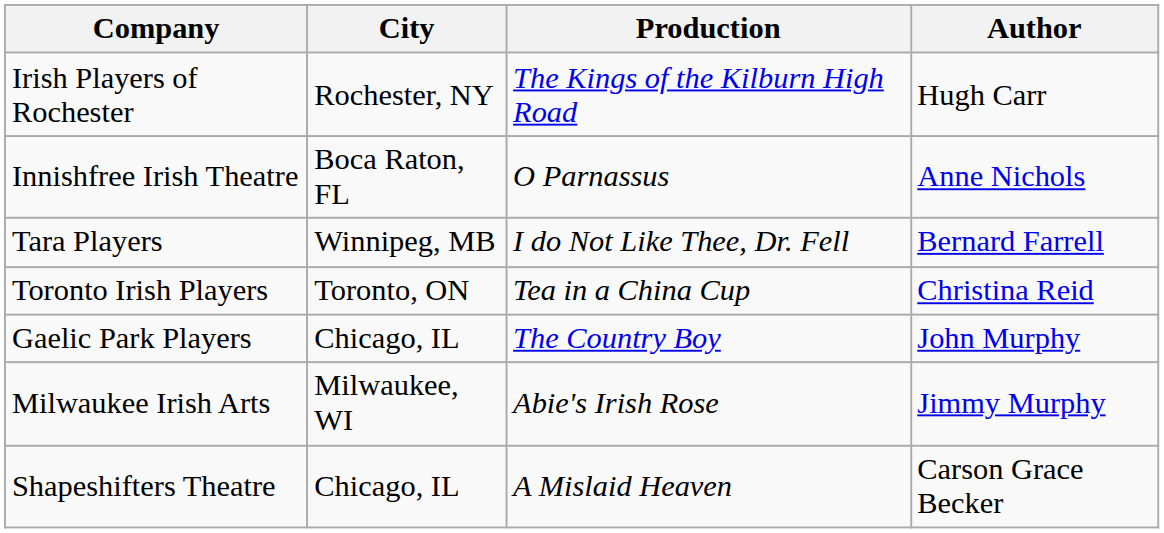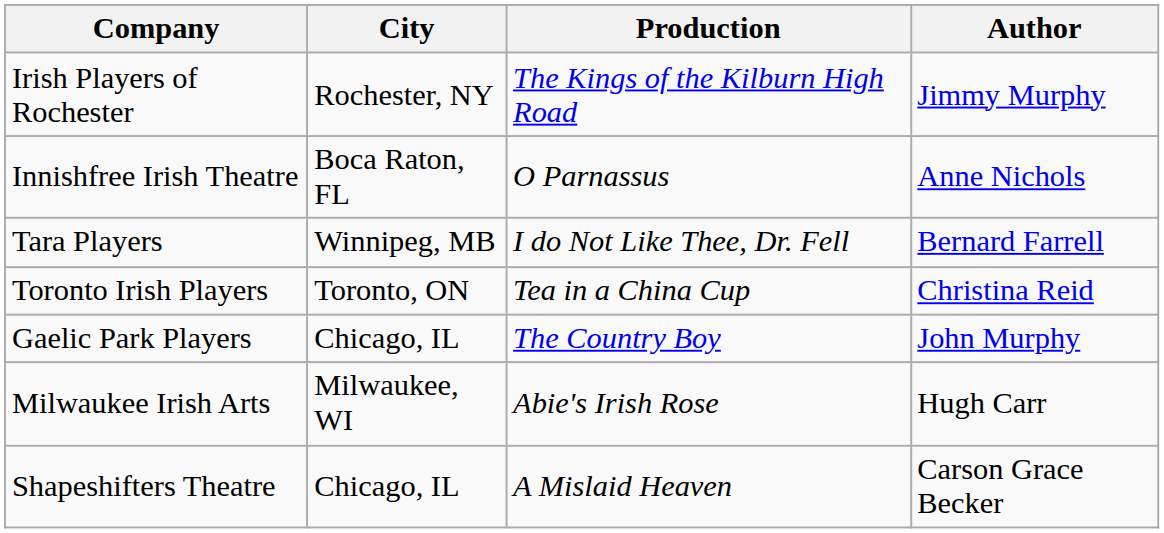Irish Players of Rochester | Author: Hugh Carr -> Jimmy Murphy
Milwaukee Irish Arts | Author: Jimmy Murphy -> Hugh Carr
